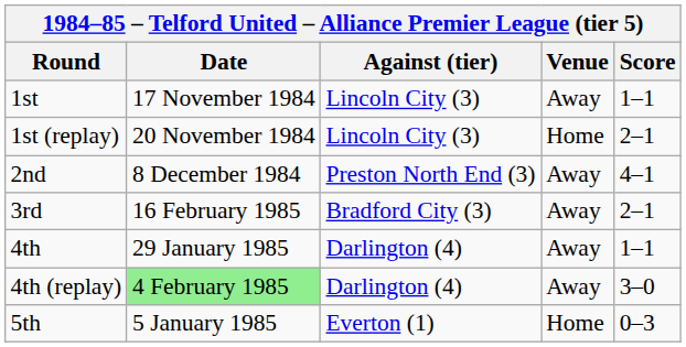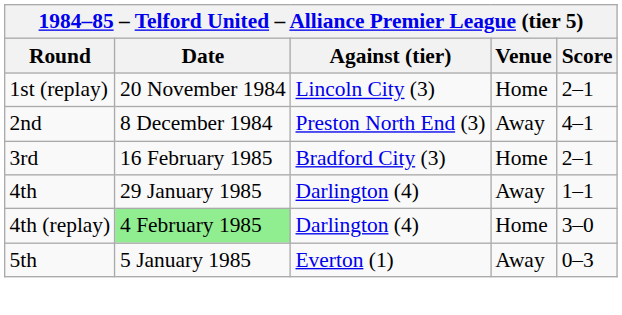- row: 1st | 17 November 1984 | Lincoln City (3) | Away | 1–1
3rd | Venue: Away -> Home
4th (replay) | Venue: Away -> Home
5th | Venue: Home -> Away
